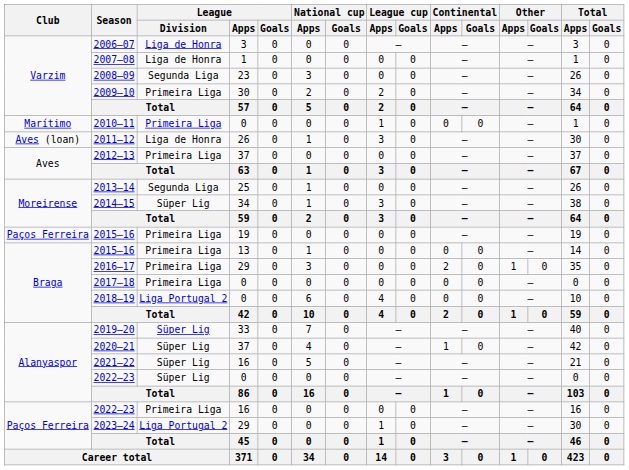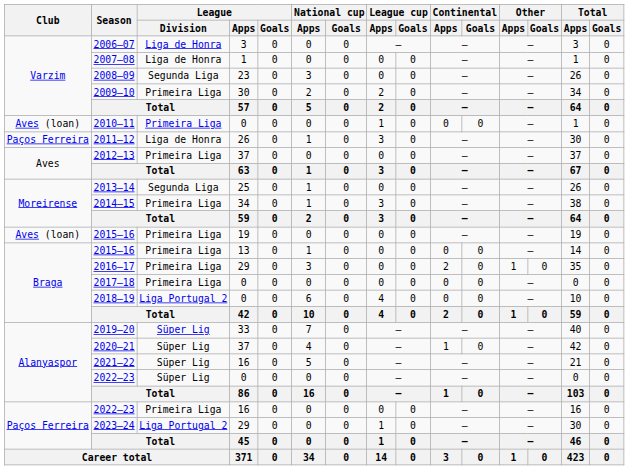2010–11 | Club: Marítimo -> Aves (loan)
2011–12 | Club: Aves (loan) -> Paços Ferreira
2014–15 | League / Division: Süper Lig -> Primeira Liga
2015–16 / 19 | Club: Paços Ferreira -> Aves (loan)
